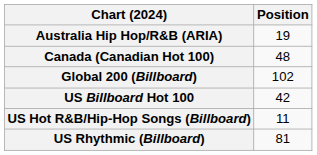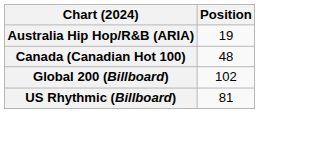- row: US Billboard Hot 100 | 42
- row: US Hot R&B/Hip-Hop Songs (Billboard) | 11
